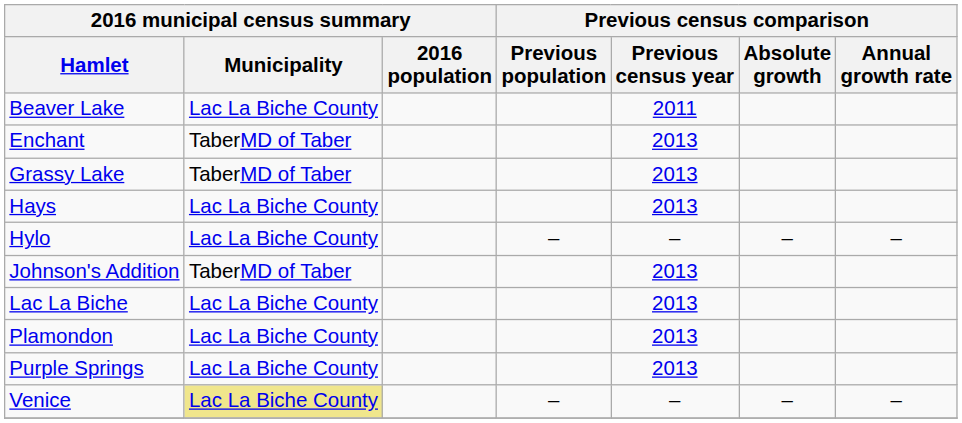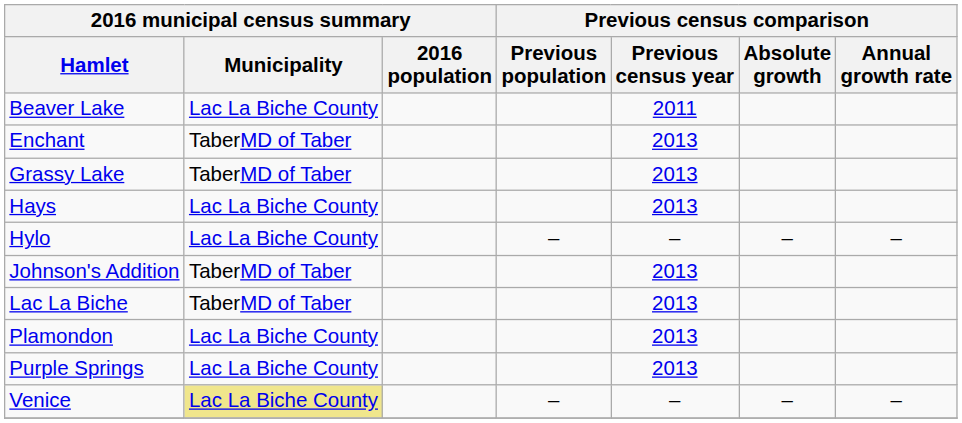Lac La Biche | 2016 municipal census summary / Municipality: Lac La Biche County -> TaberMD of Taber
